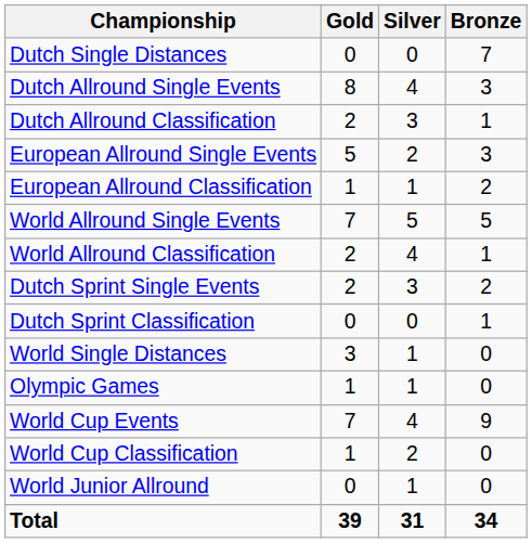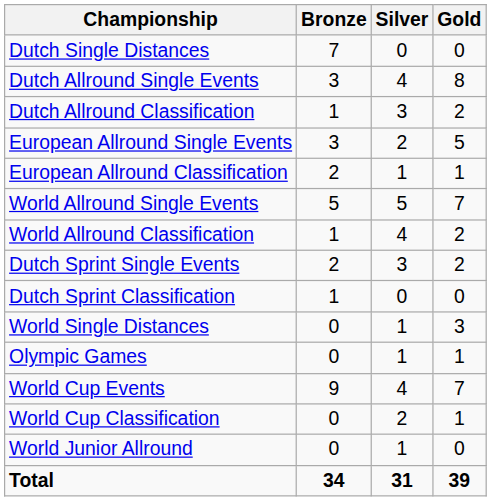columns swapped: Gold <-> Bronze
